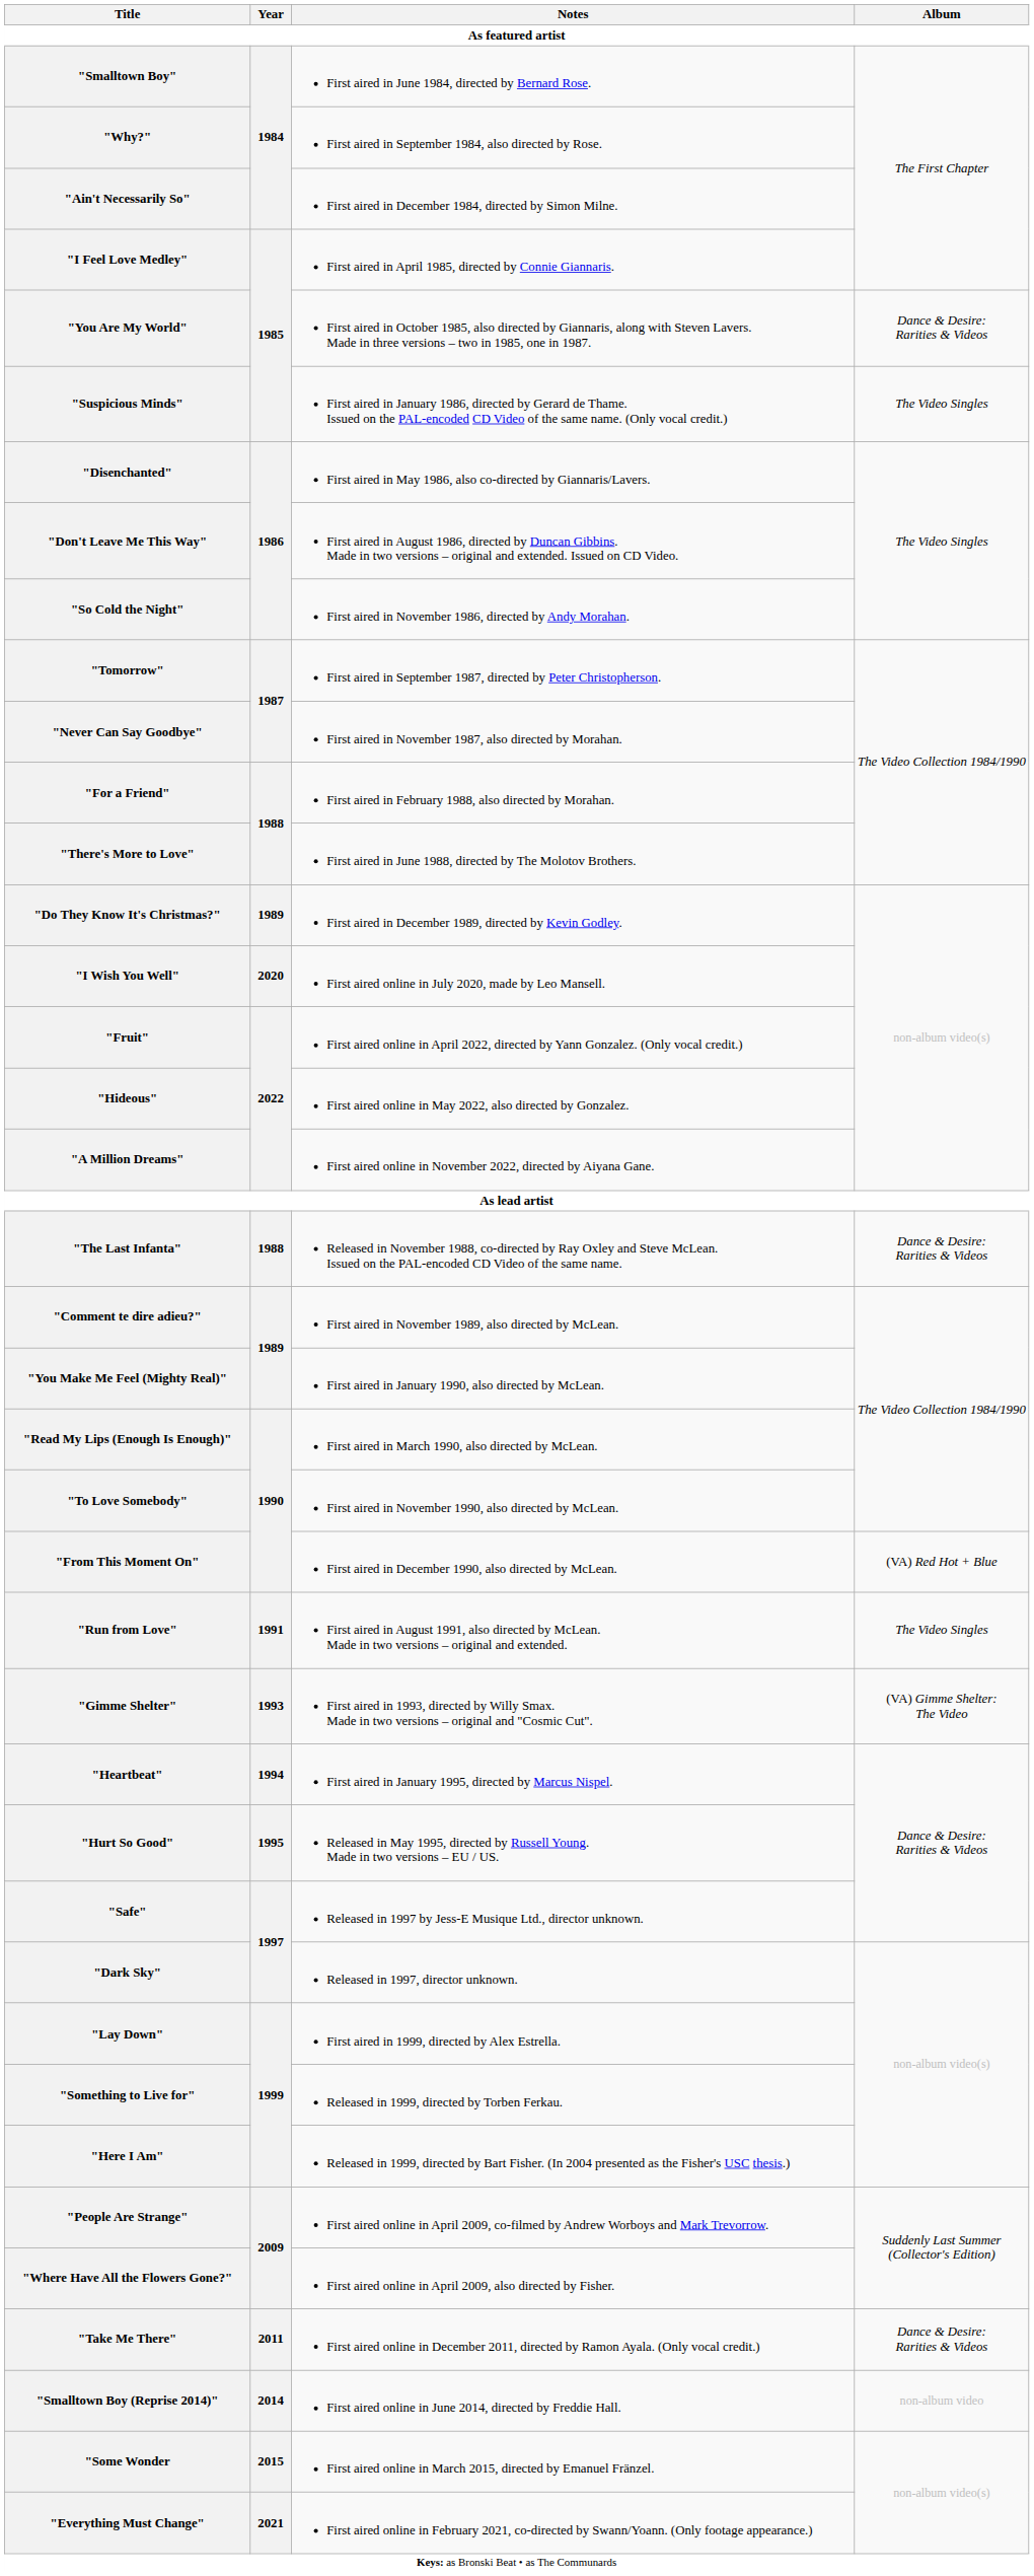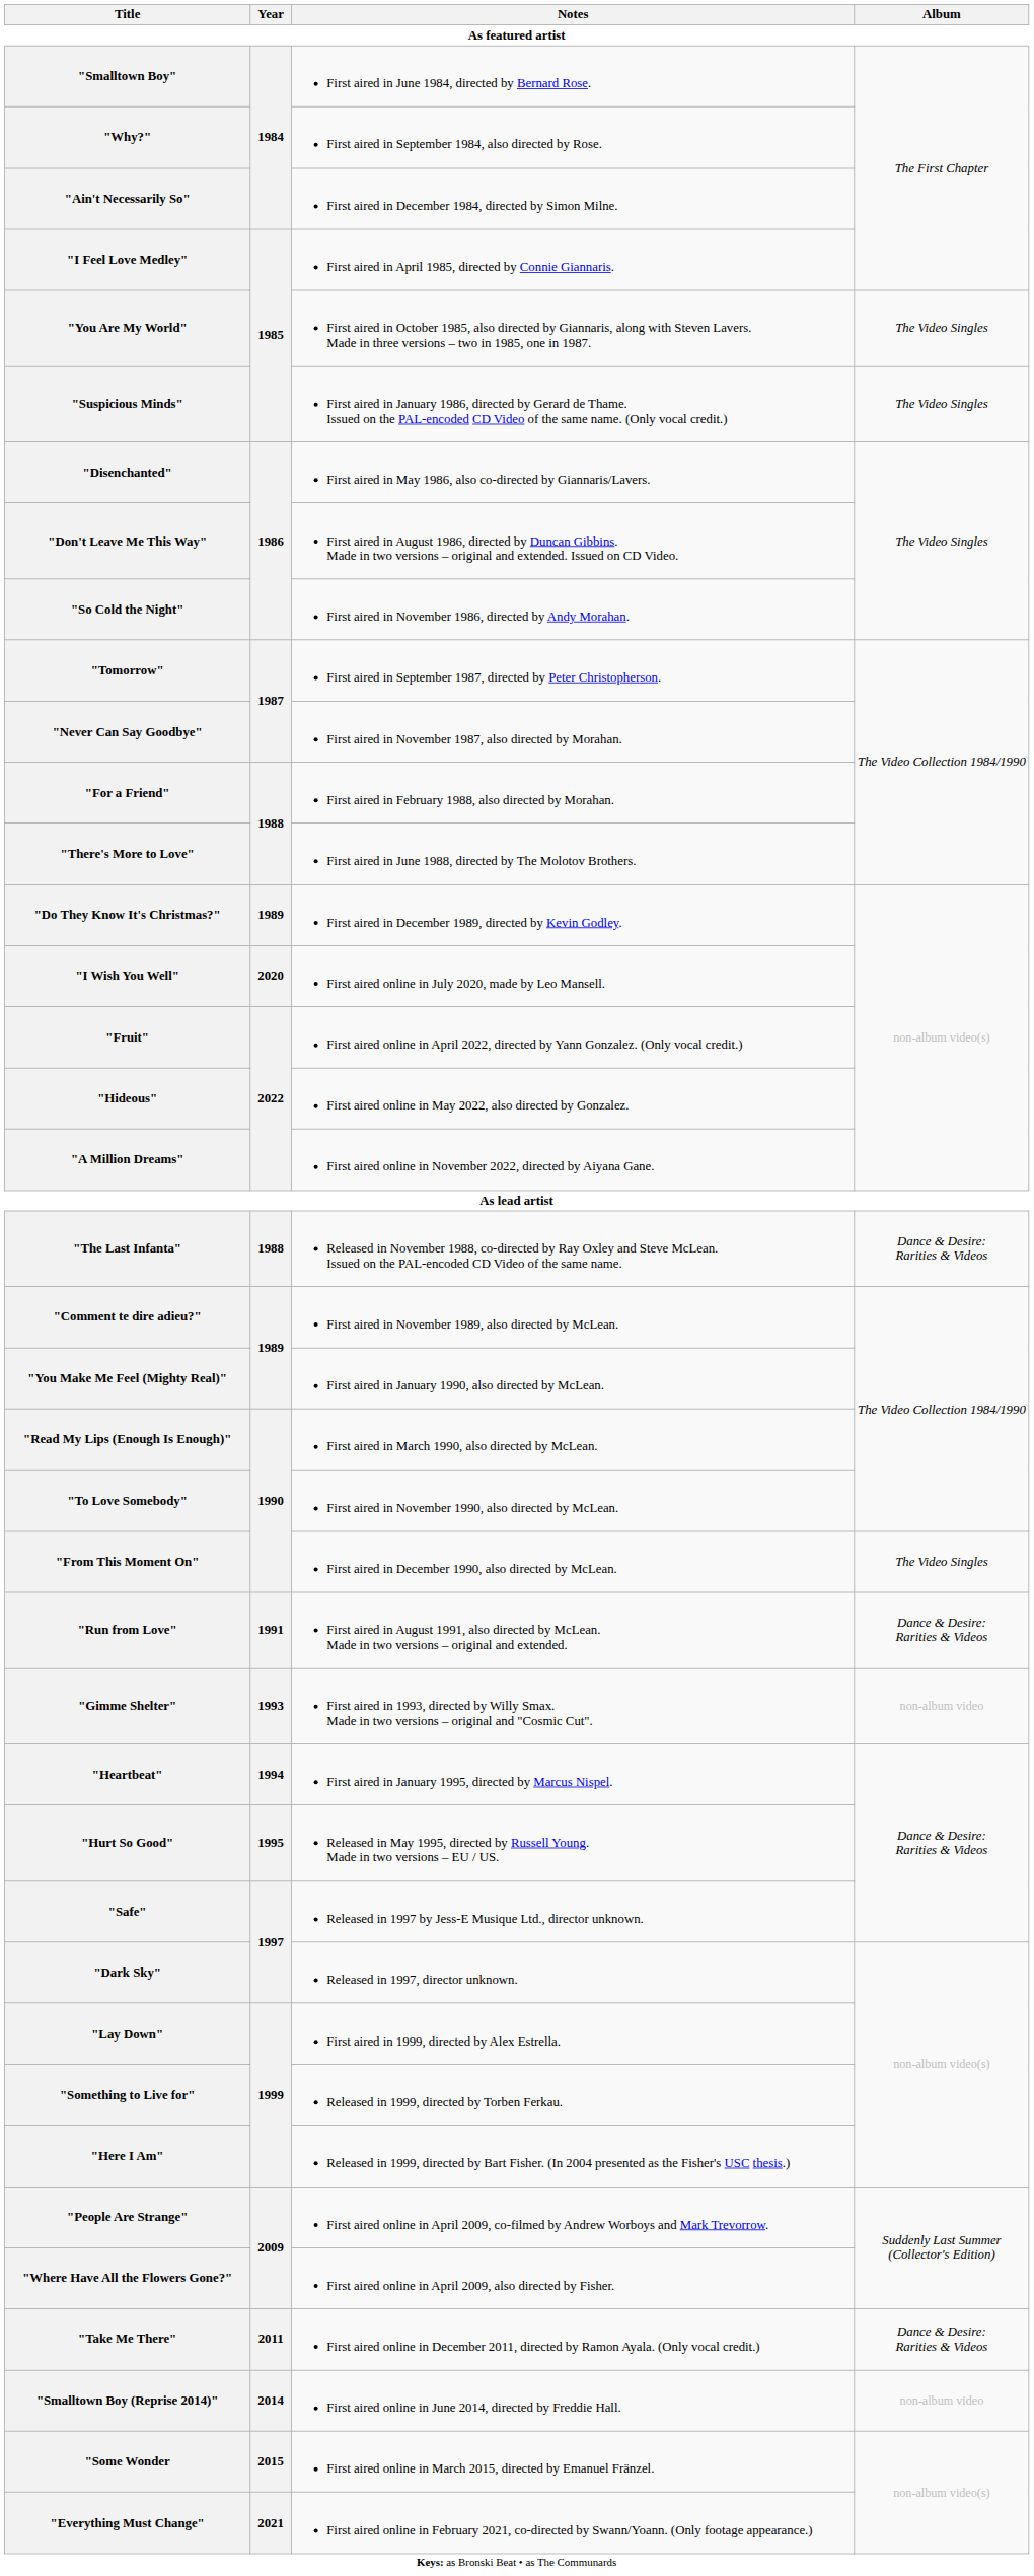"You Are My World" | Album: Dance & Desire: Rarities & Videos -> The Video Singles
"From This Moment On" | Album: (VA) Red Hot + Blue -> The Video Singles
"Run from Love" | Album: The Video Singles -> Dance & Desire: Rarities & Videos
"Gimme Shelter" | Album: (VA) Gimme Shelter: The Video -> non-album video
